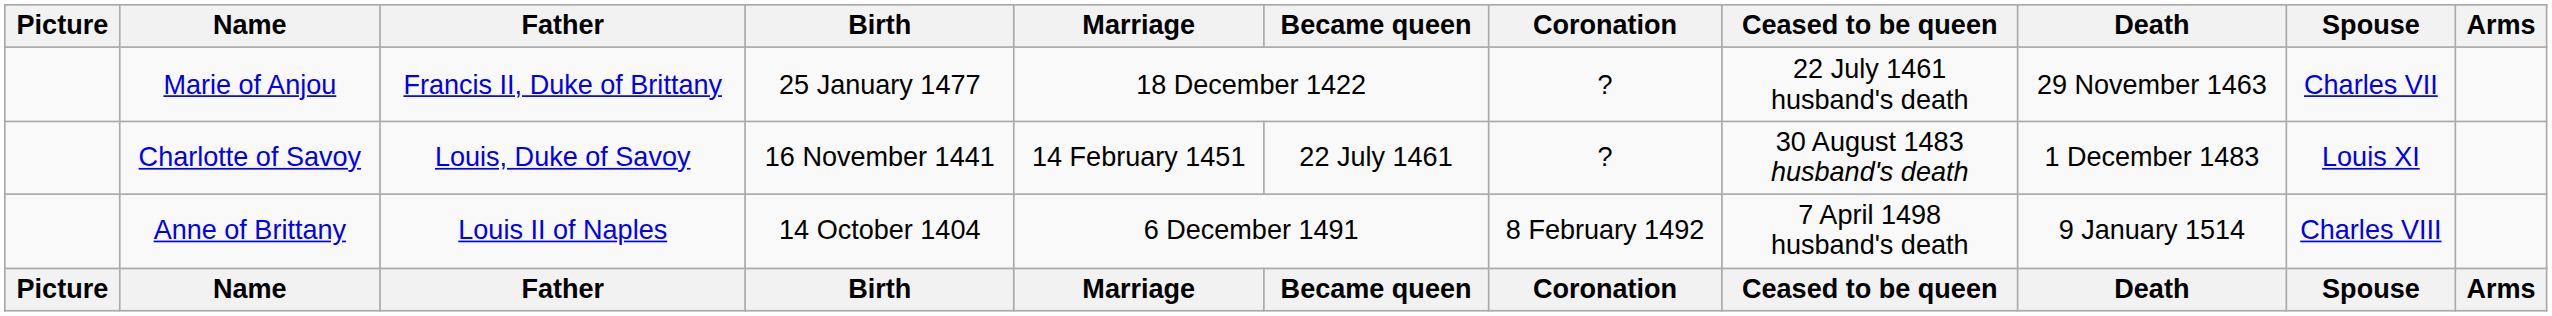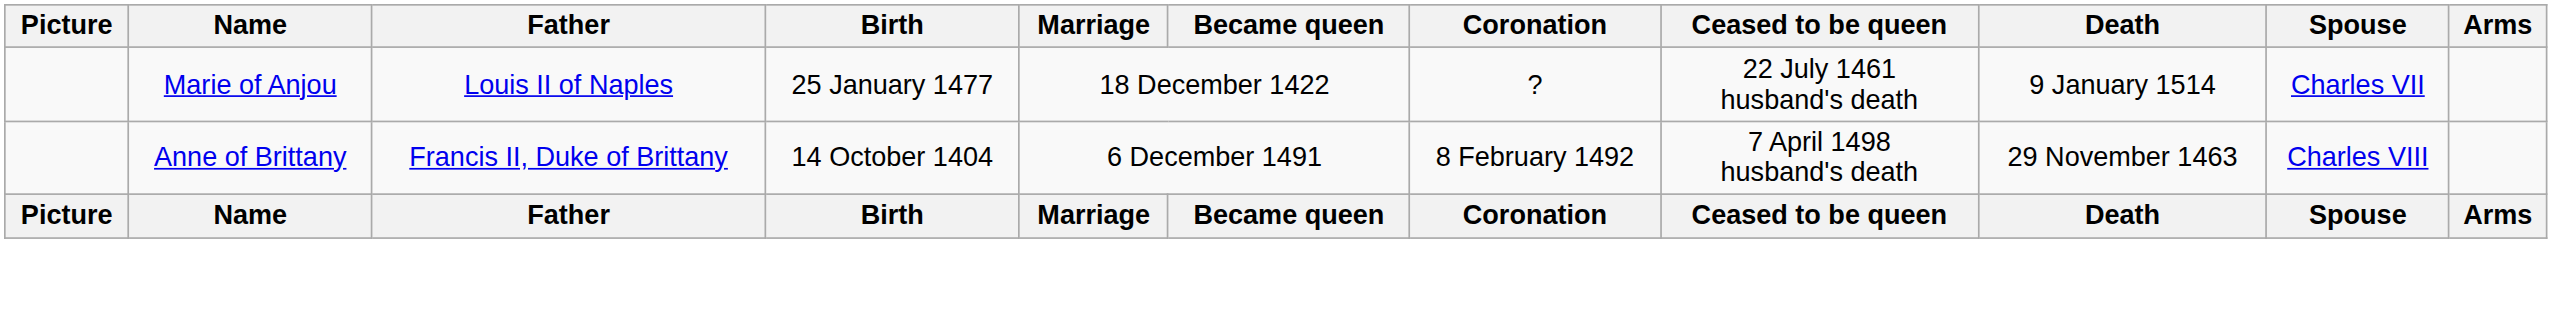Marie of Anjou | Father: Francis II, Duke of Brittany -> Louis II of Naples
Marie of Anjou | Death: 29 November 1463 -> 9 January 1514
- row: Charlotte of Savoy | Louis, Duke of Savoy | 16 November 1441 | 14 February 1451 | 22 July 1461 | ? | 30 August 1483 husband's death | 1 December 1483 | Louis XI
Anne of Brittany | Father: Louis II of Naples -> Francis II, Duke of Brittany
Anne of Brittany | Death: 9 January 1514 -> 29 November 1463
